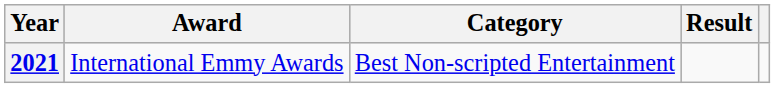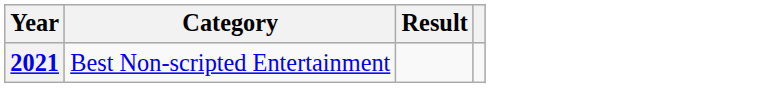- column: Award | International Emmy Awards
